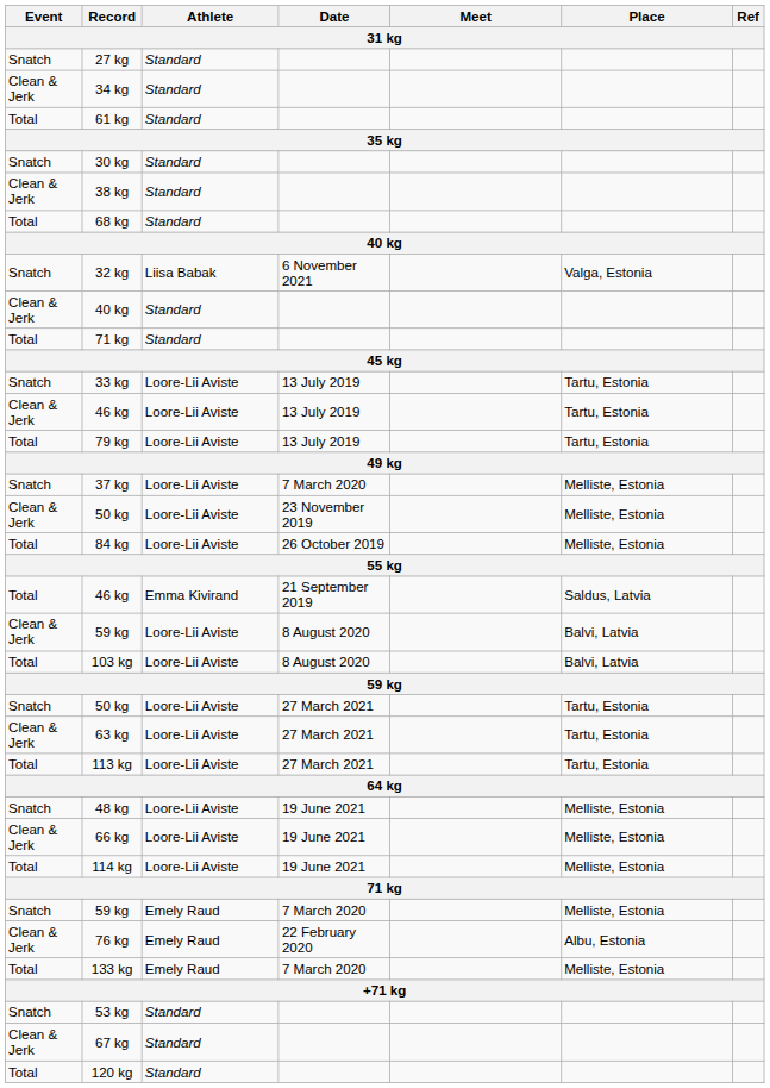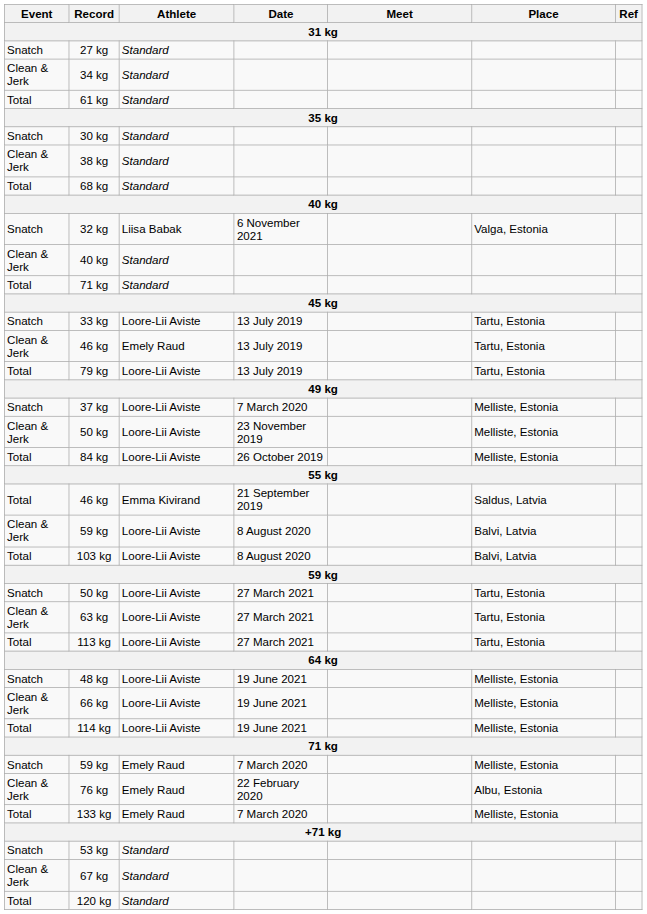46 kg / 13 July 2019 | Athlete: Loore-Lii Aviste -> Emely Raud
